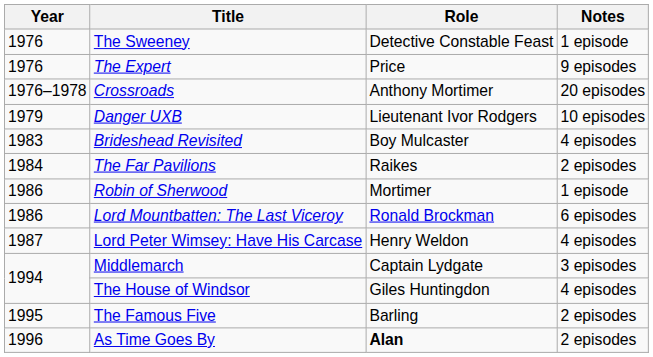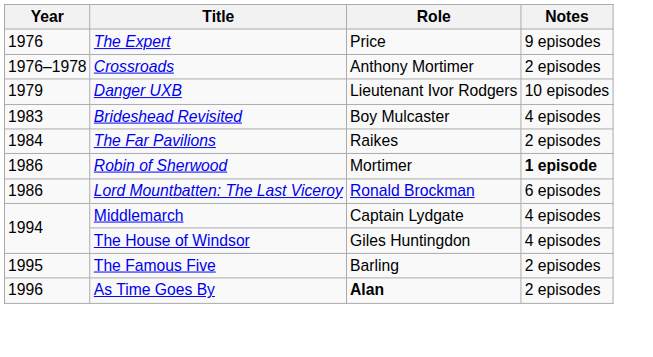- row: 1976 | The Sweeney | Detective Constable Feast | 1 episode
Crossroads | Notes: 20 episodes -> 2 episodes
Robin of Sherwood | Notes: normal -> bold
- row: 1987 | Lord Peter Wimsey: Have His Carcase | Henry Weldon | 4 episodes
Middlemarch | Notes: 3 episodes -> 4 episodes
